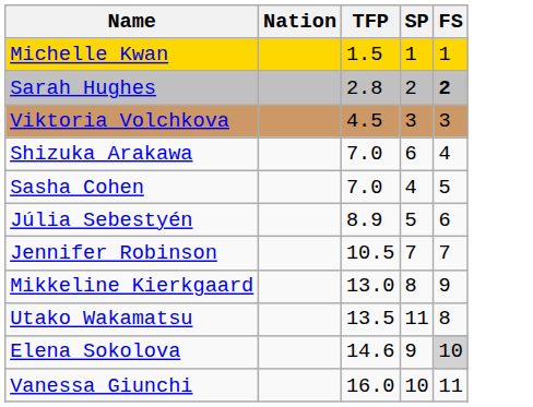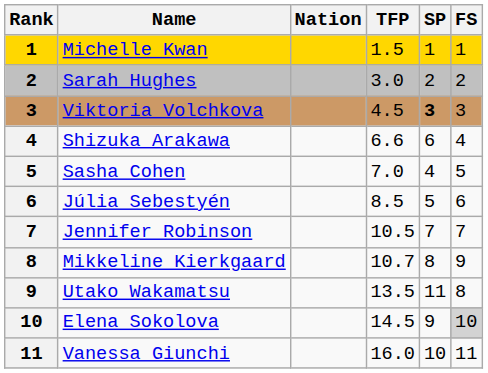+ column: Rank | 1 | 2 | 3 | 4 | 5 | 6 | 7 | 8 | 9 | 10 | 11
Sarah Hughes | TFP: 2.8 -> 3.0
Sarah Hughes | FS: bold -> normal
Viktoria Volchkova | SP: normal -> bold
Shizuka Arakawa | TFP: 7.0 -> 6.6
Júlia Sebestyén | TFP: 8.9 -> 8.5
Mikkeline Kierkgaard | TFP: 13.0 -> 10.7
Elena Sokolova | TFP: 14.6 -> 14.5
